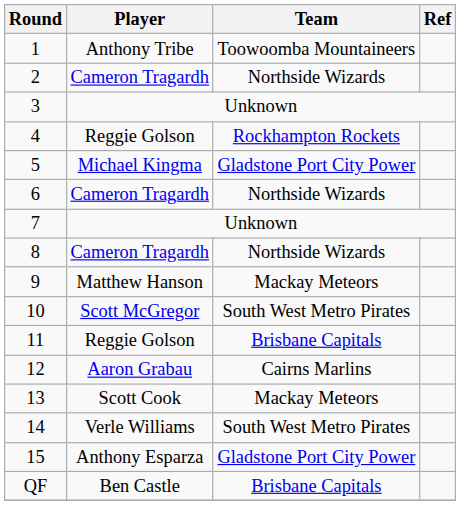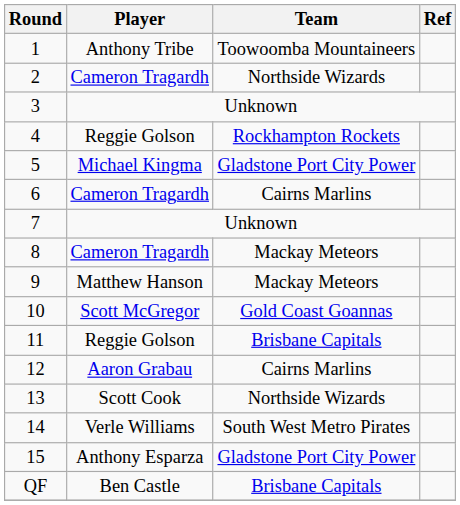6 | Team: Northside Wizards -> Cairns Marlins
8 | Team: Northside Wizards -> Mackay Meteors
10 | Team: South West Metro Pirates -> Gold Coast Goannas
13 | Team: Mackay Meteors -> Northside Wizards
